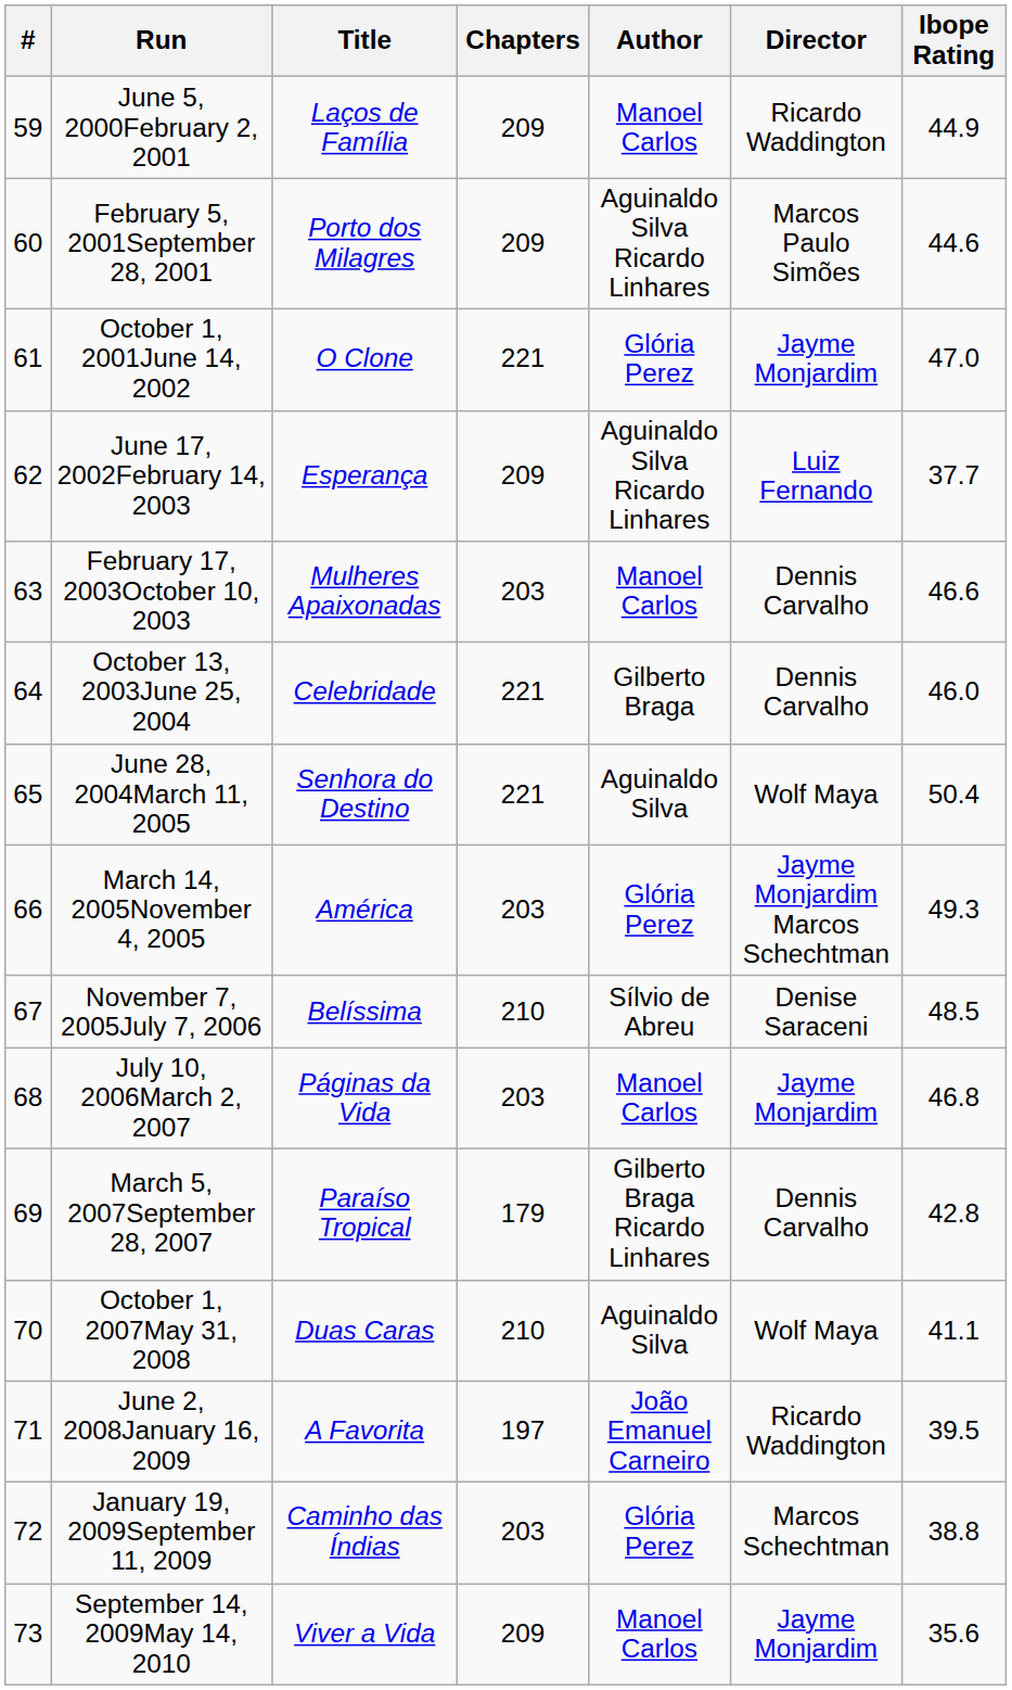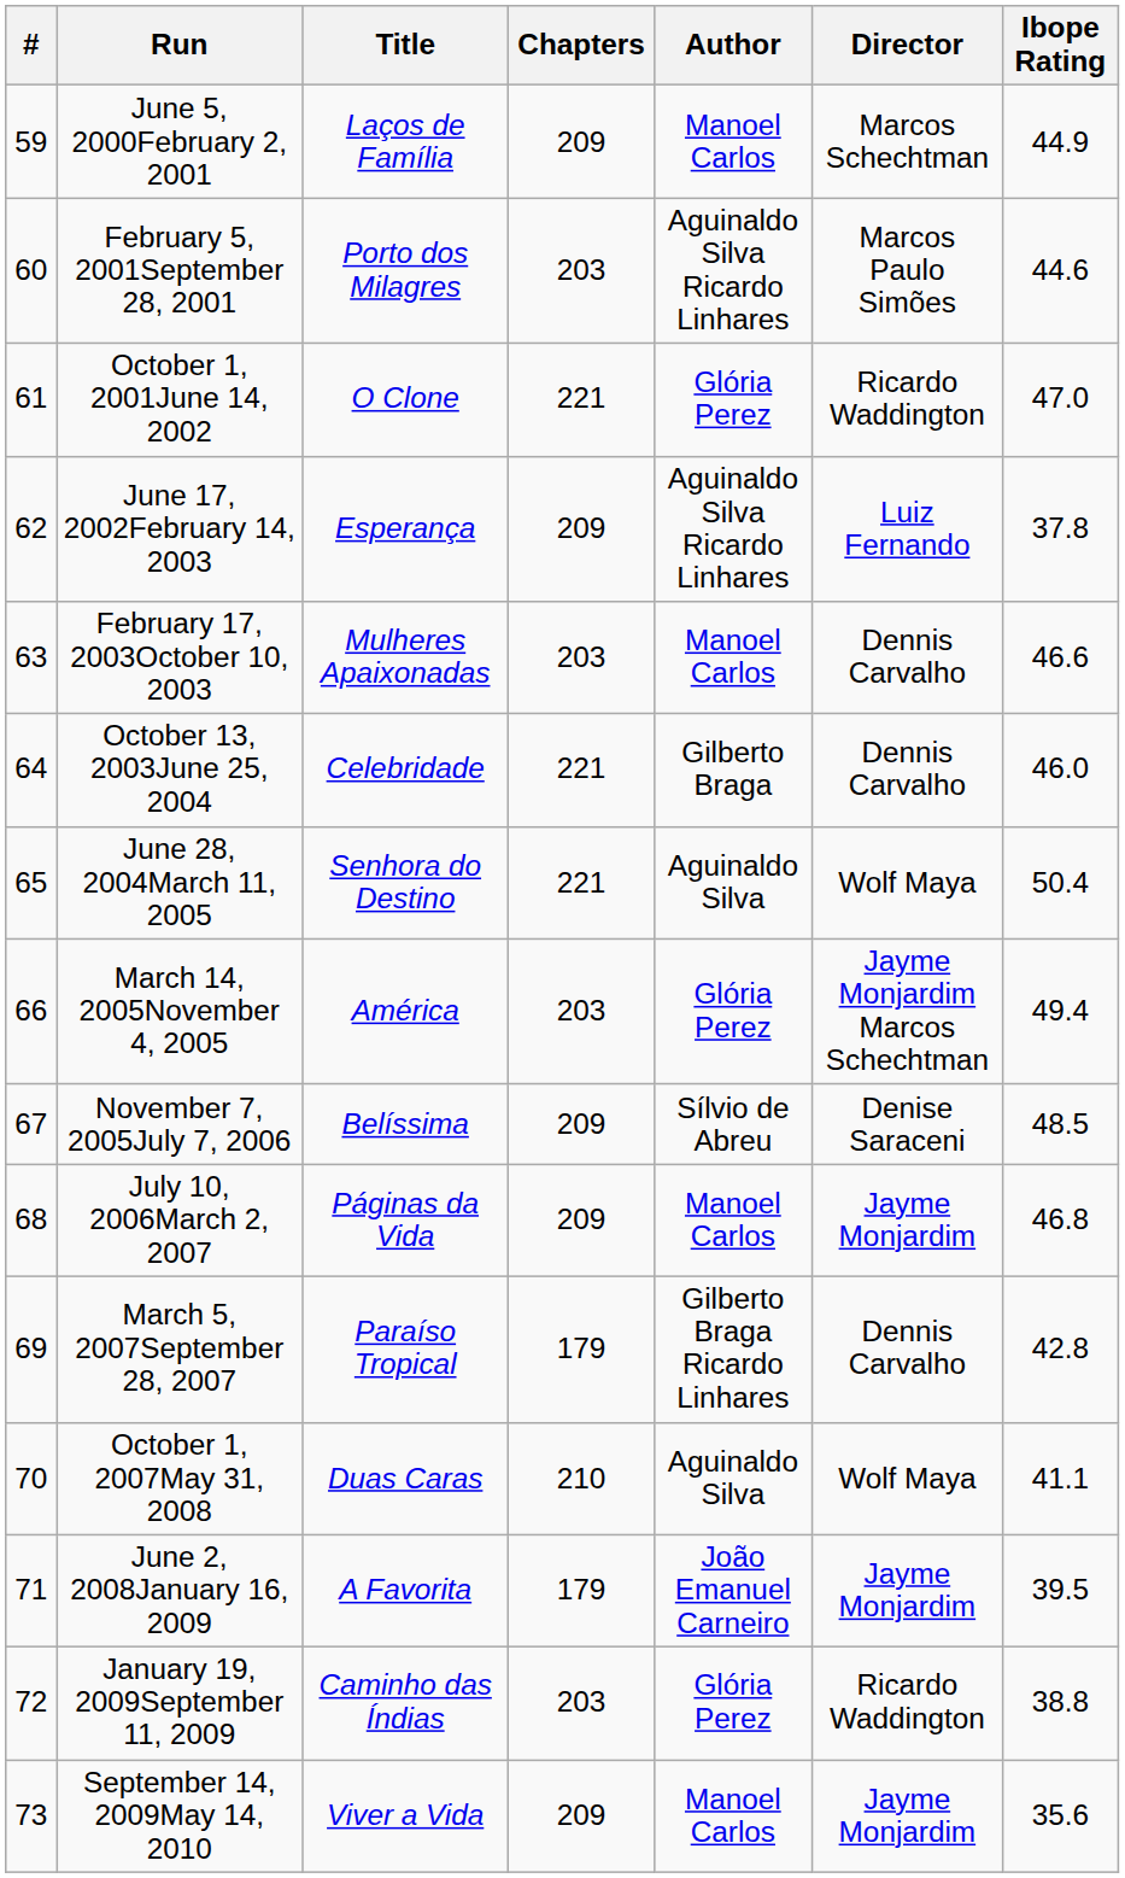June 5, 2000February 2, 2001 | Director: Ricardo Waddington -> Marcos Schechtman
February 5, 2001September 28, 2001 | Chapters: 209 -> 203
October 1, 2001June 14, 2002 | Director: Jayme Monjardim -> Ricardo Waddington
June 17, 2002February 14, 2003 | Ibope Rating: 37.7 -> 37.8
March 14, 2005November 4, 2005 | Ibope Rating: 49.3 -> 49.4
November 7, 2005July 7, 2006 | Chapters: 210 -> 209
July 10, 2006March 2, 2007 | Chapters: 203 -> 209
June 2, 2008January 16, 2009 | Chapters: 197 -> 179
June 2, 2008January 16, 2009 | Director: Ricardo Waddington -> Jayme Monjardim
January 19, 2009September 11, 2009 | Director: Marcos Schechtman -> Ricardo Waddington
